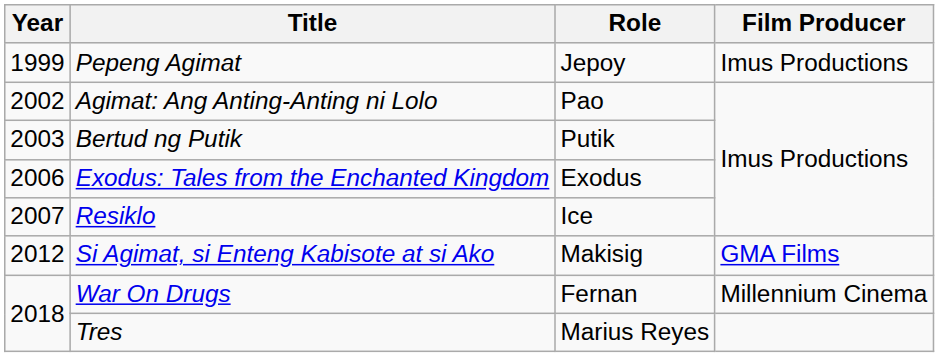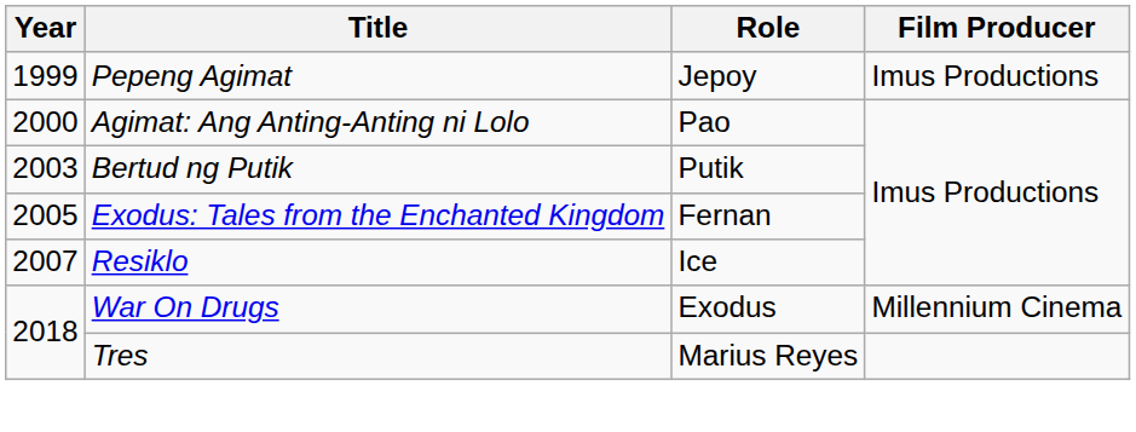Agimat: Ang Anting-Anting ni Lolo | Year: 2002 -> 2000
Exodus: Tales from the Enchanted Kingdom | Year: 2006 -> 2005
Exodus: Tales from the Enchanted Kingdom | Role: Exodus -> Fernan
- row: 2012 | Si Agimat, si Enteng Kabisote at si Ako | Makisig | GMA Films
War On Drugs | Role: Fernan -> Exodus
